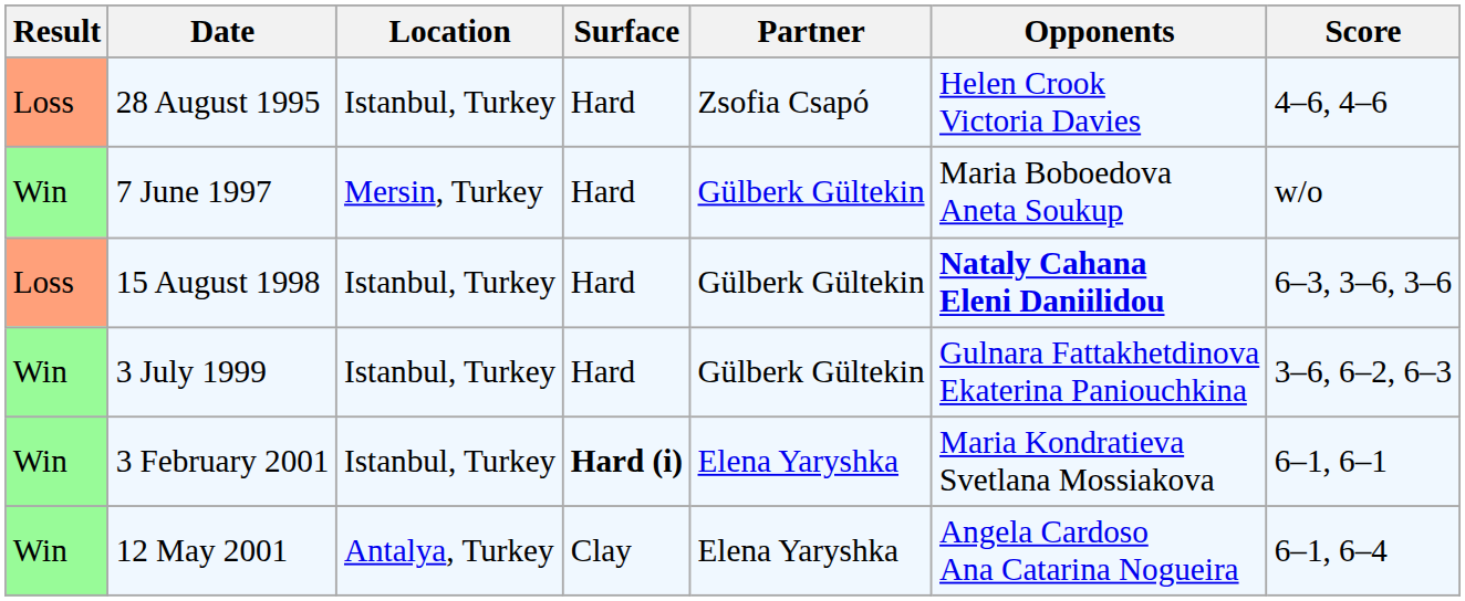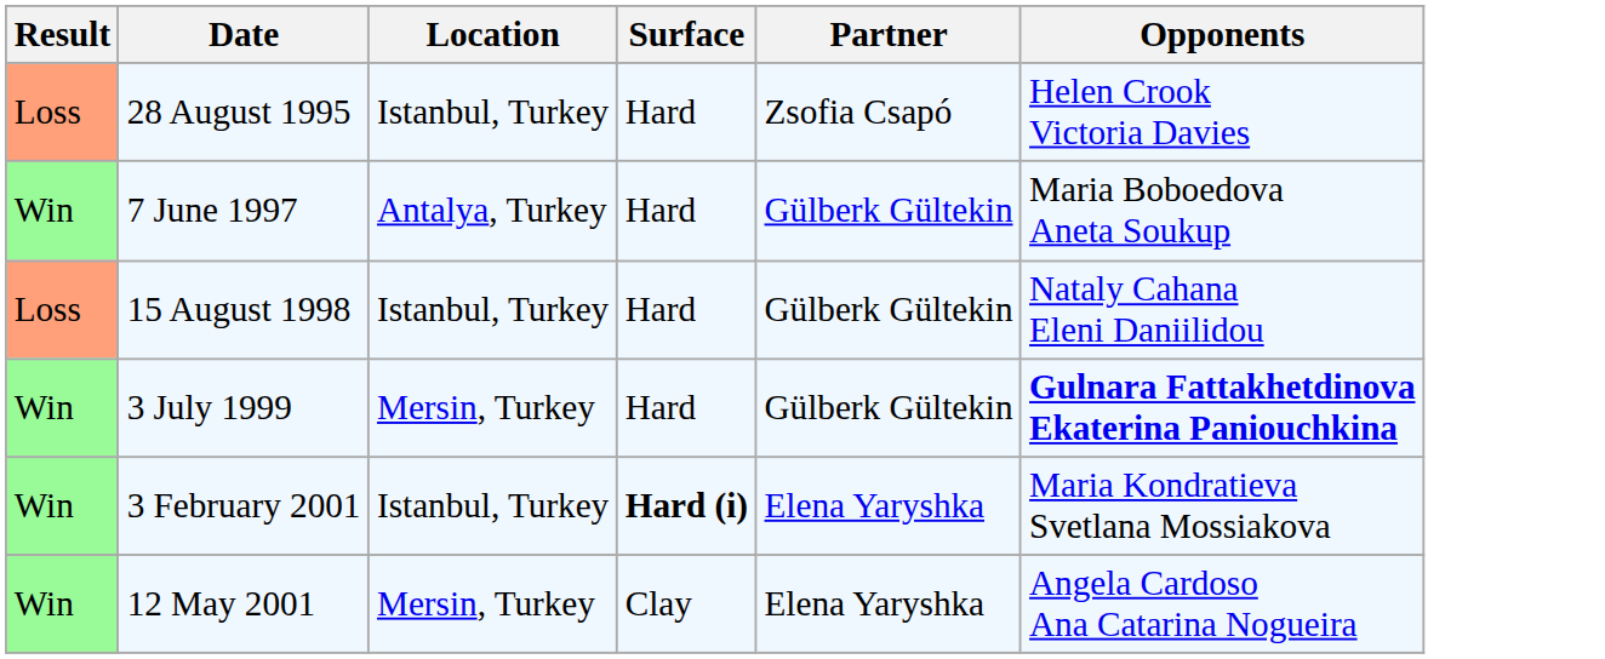- column: Score | 4–6, 4–6 | w/o | 6–3, 3–6, 3–6 | 3–6, 6–2, 6–3 | 6–1, 6–1 | 6–1, 6–4
7 June 1997 | Location: Mersin, Turkey -> Antalya, Turkey
15 August 1998 | Opponents: bold -> normal
3 July 1999 | Location: Istanbul, Turkey -> Mersin, Turkey
3 July 1999 | Opponents: normal -> bold
12 May 2001 | Location: Antalya, Turkey -> Mersin, Turkey
